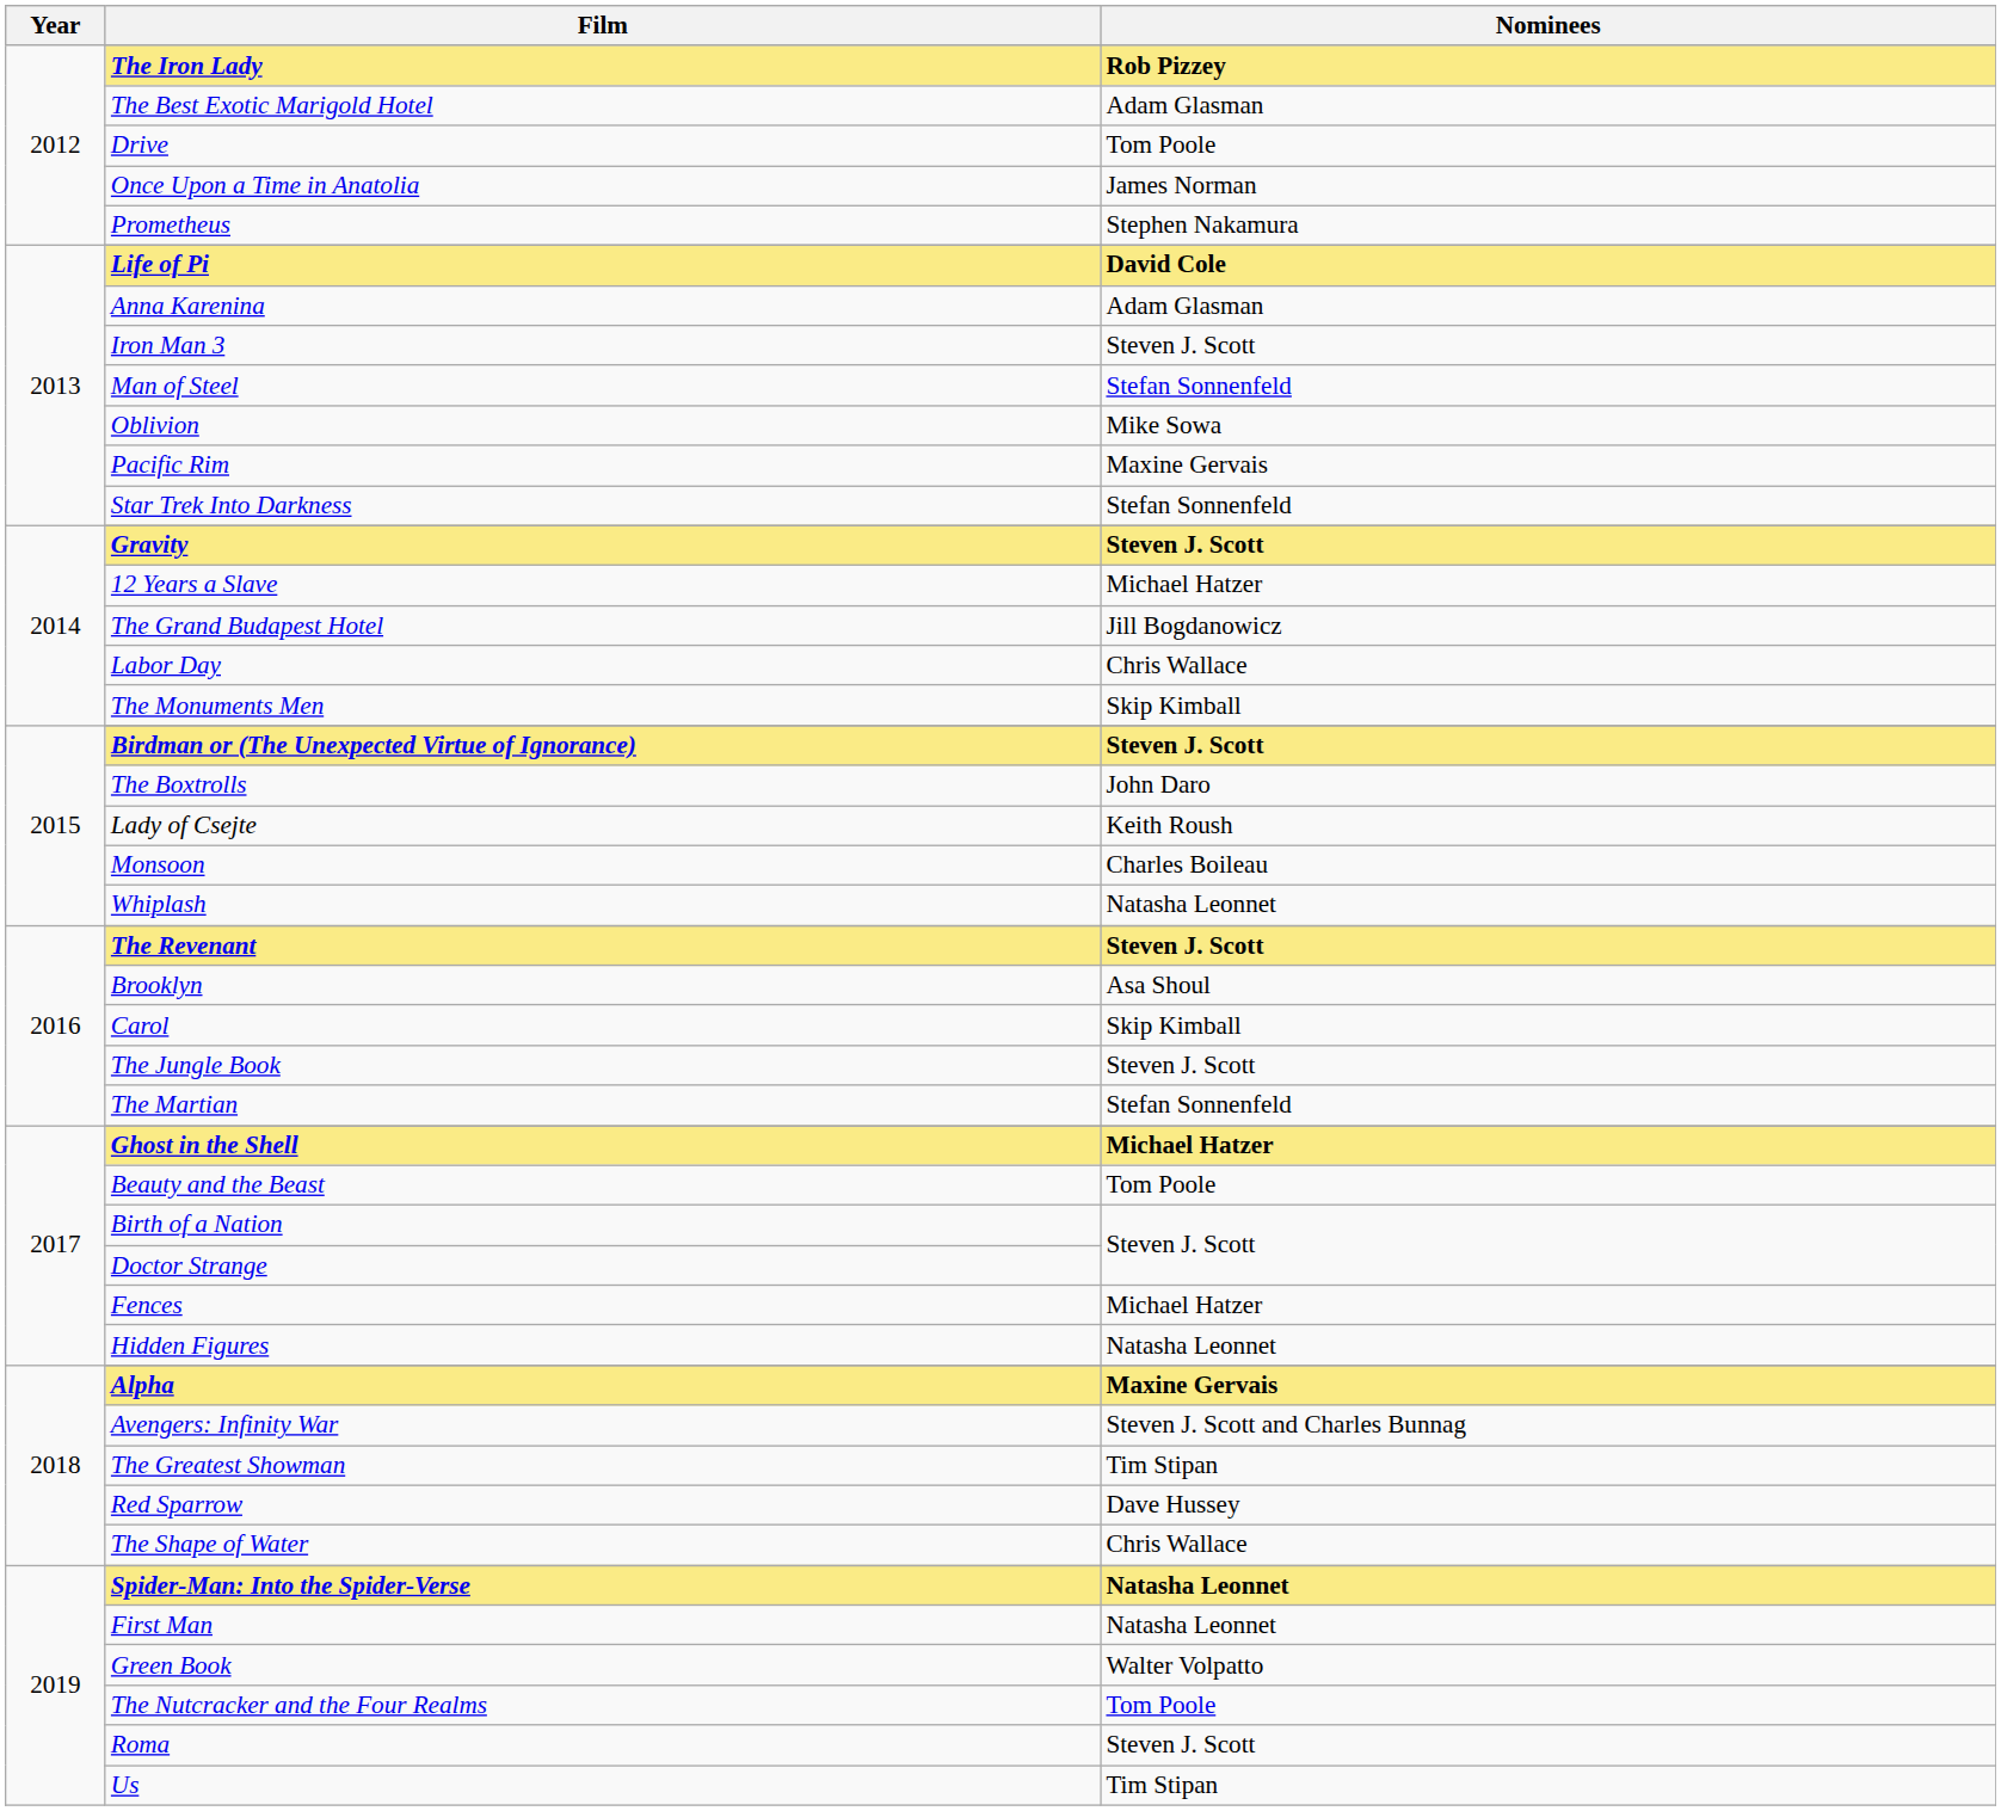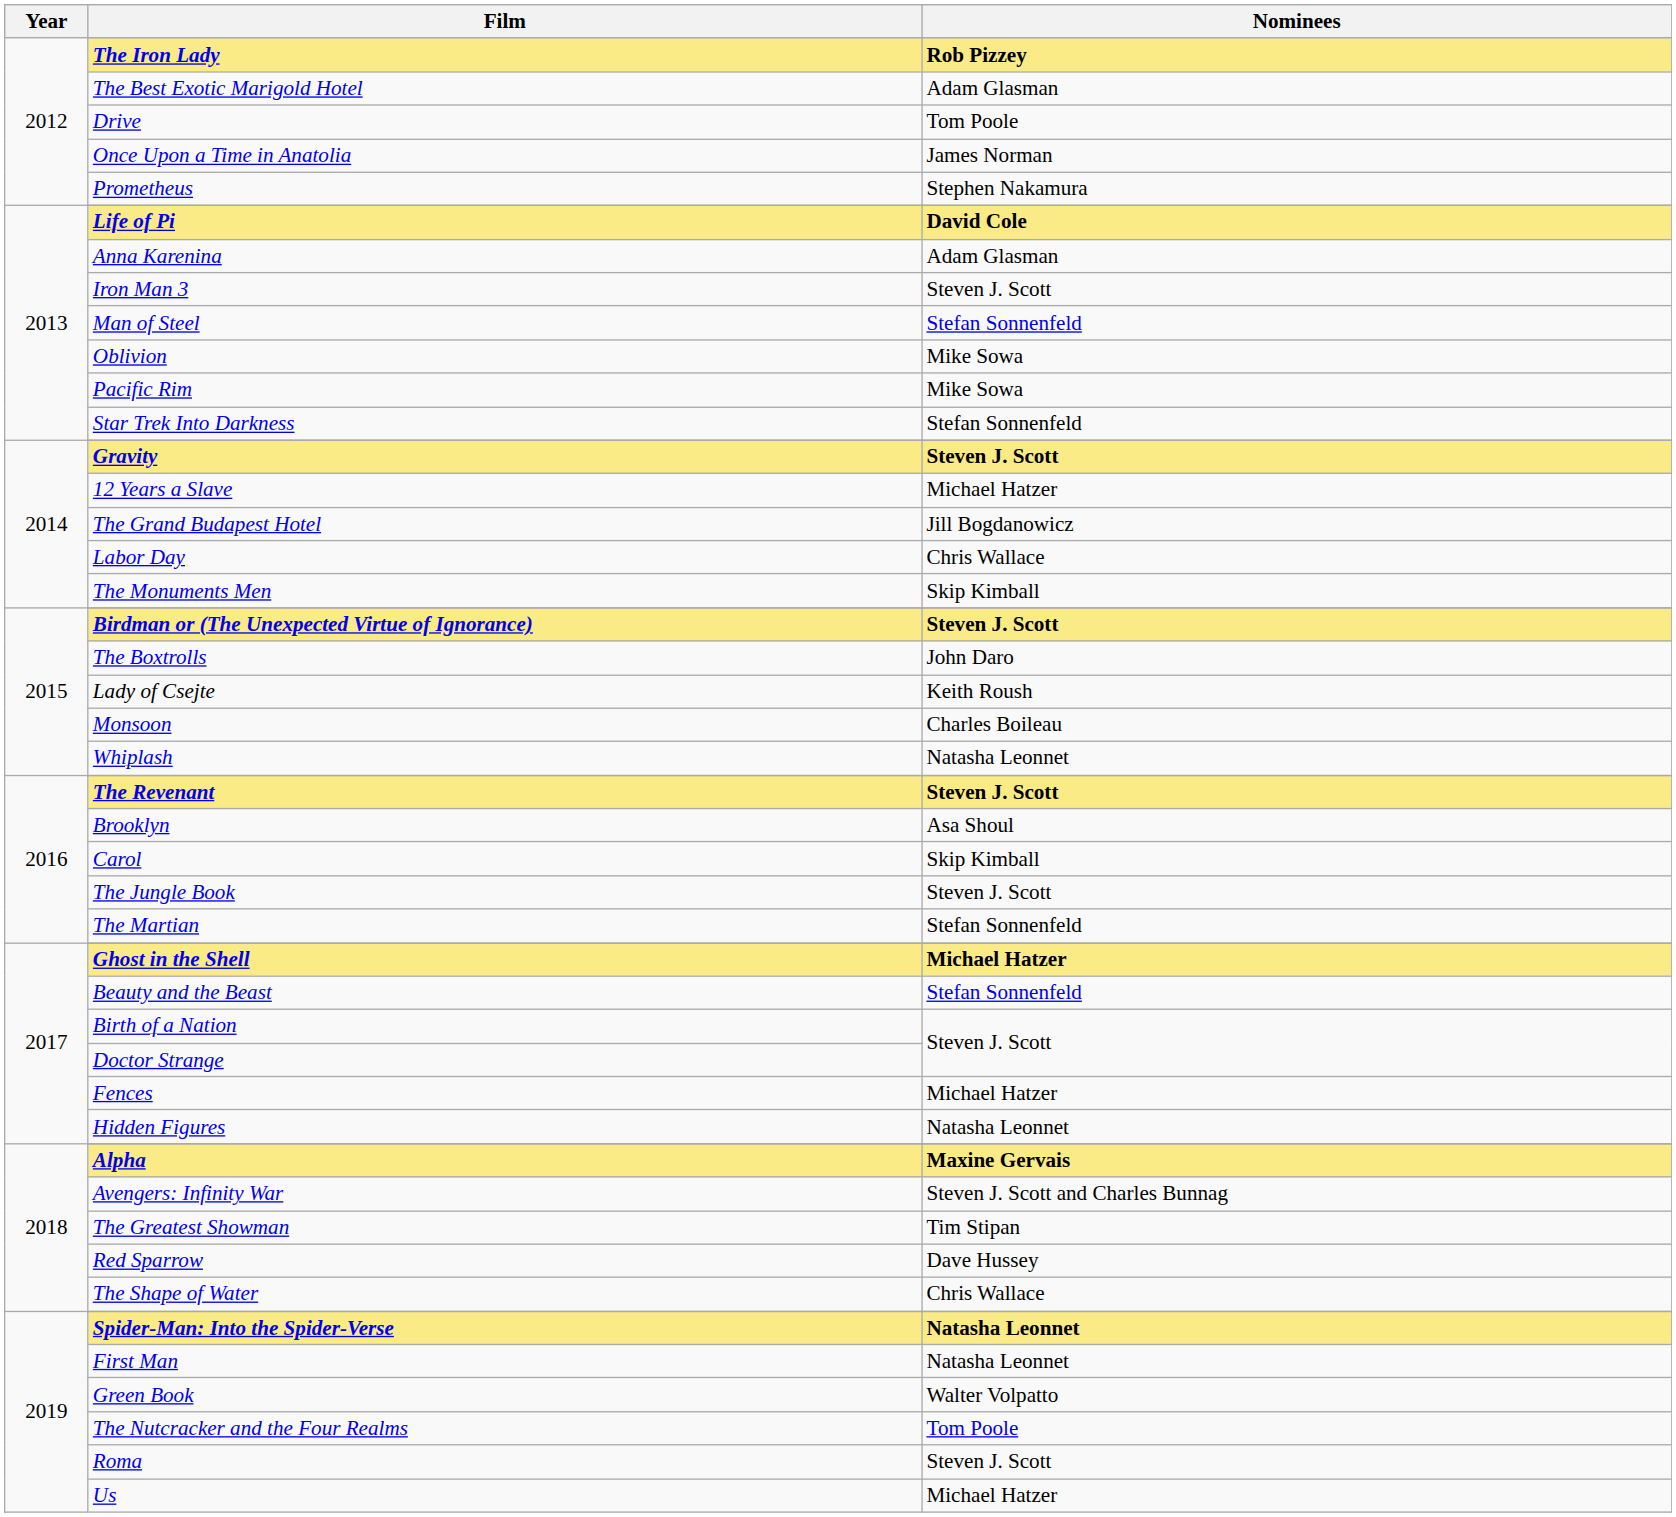Pacific Rim | Nominees: Maxine Gervais -> Mike Sowa
Beauty and the Beast | Nominees: Tom Poole -> Stefan Sonnenfeld
Us | Nominees: Tim Stipan -> Michael Hatzer
